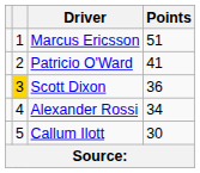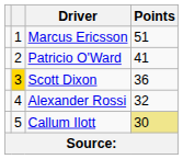Alexander Rossi | Points: 34 -> 32
Callum Ilott | Points: no background -> khaki background
